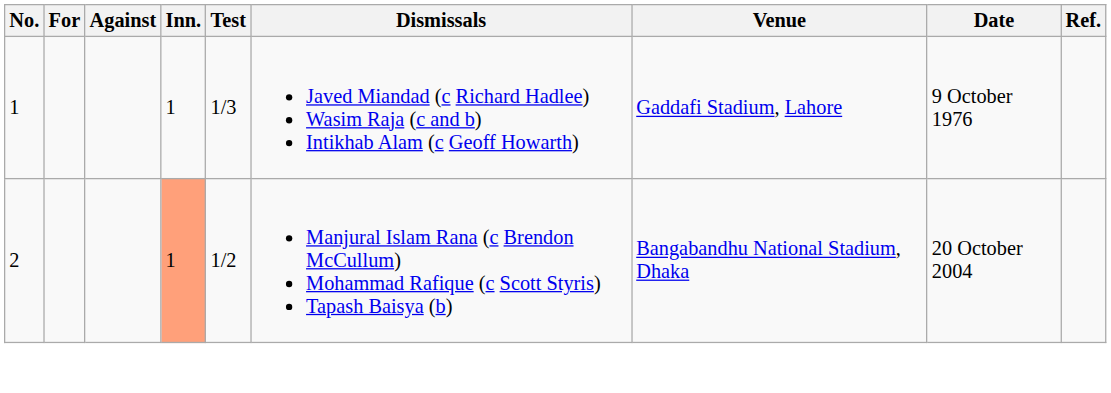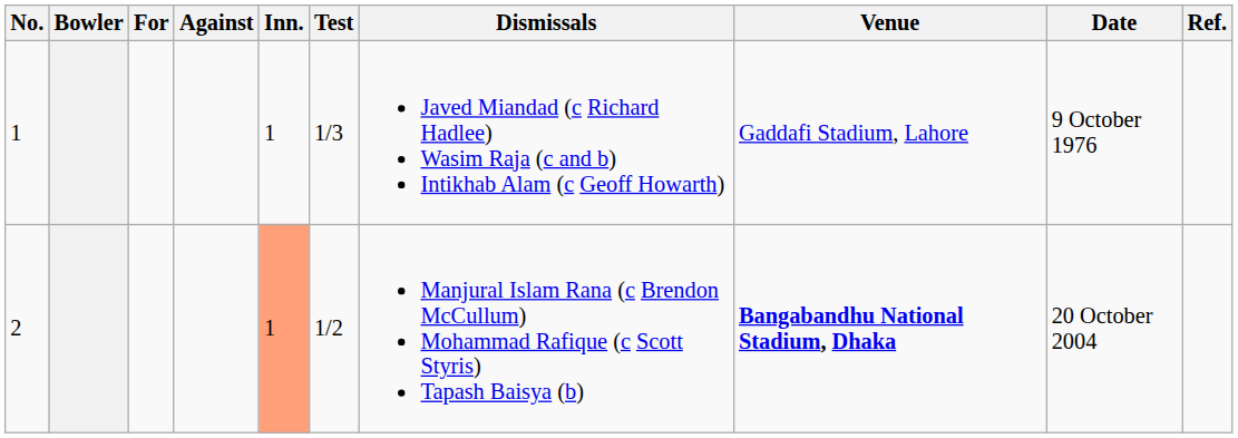+ column: Bowler
2 | Venue: normal -> bold
